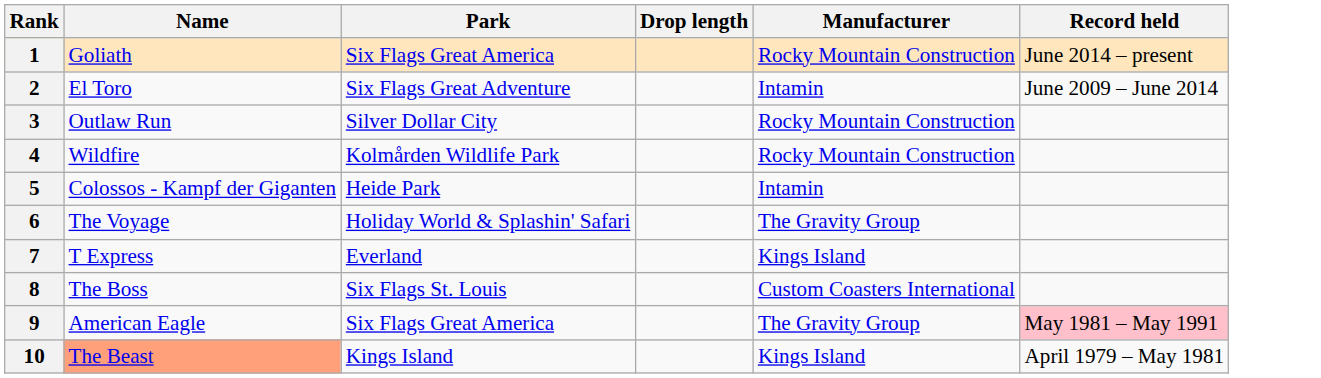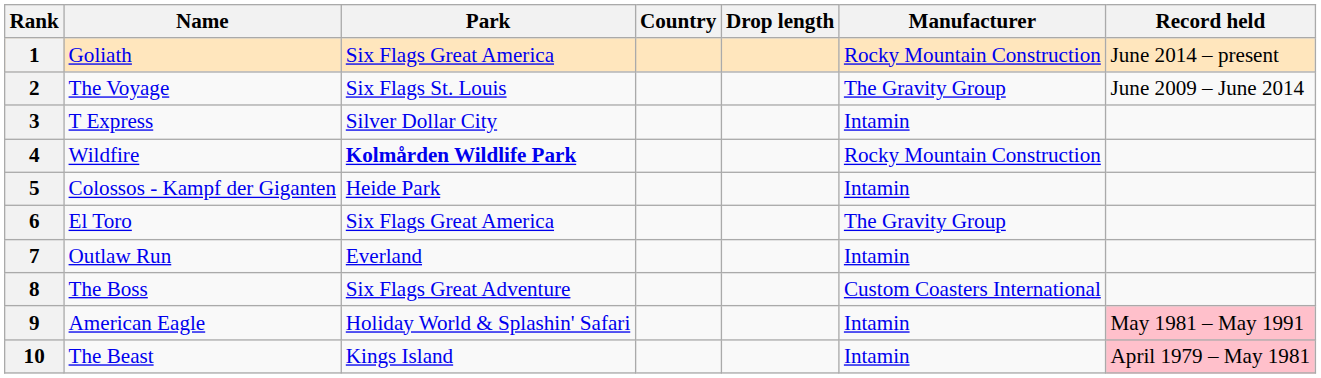+ column: Country
2 | Name: El Toro -> The Voyage
2 | Park: Six Flags Great Adventure -> Six Flags St. Louis
2 | Manufacturer: Intamin -> The Gravity Group
3 | Name: Outlaw Run -> T Express
3 | Manufacturer: Rocky Mountain Construction -> Intamin
4 | Park: normal -> bold
6 | Name: The Voyage -> El Toro
6 | Park: Holiday World & Splashin' Safari -> Six Flags Great America
7 | Name: T Express -> Outlaw Run
7 | Manufacturer: Kings Island -> Intamin
8 | Park: Six Flags St. Louis -> Six Flags Great Adventure
9 | Park: Six Flags Great America -> Holiday World & Splashin' Safari
9 | Manufacturer: The Gravity Group -> Intamin
10 | Name: lightsalmon background -> no background
10 | Manufacturer: Kings Island -> Intamin
10 | Record held: no background -> pink background
